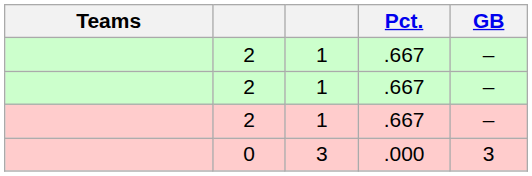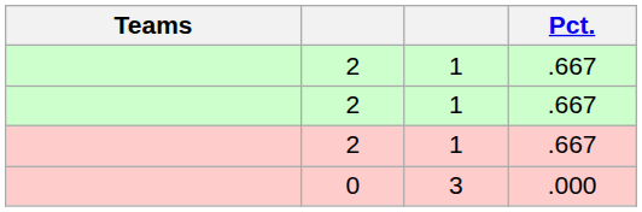- column: GB | – | – | – | 3
